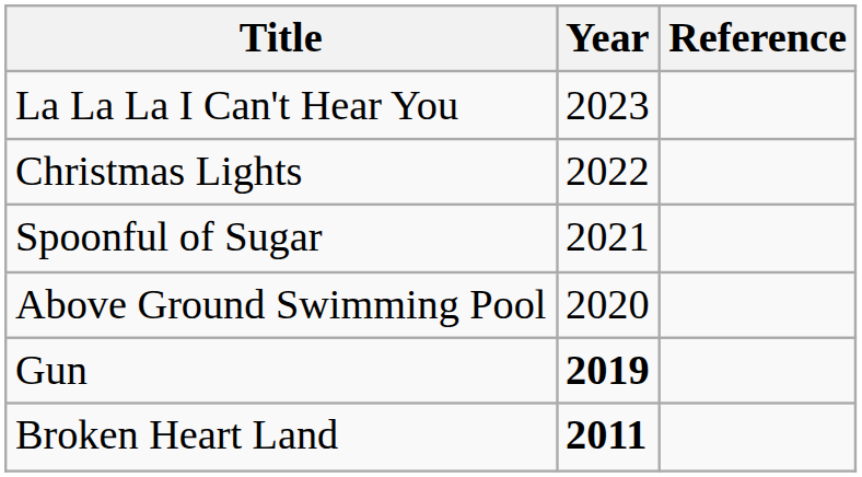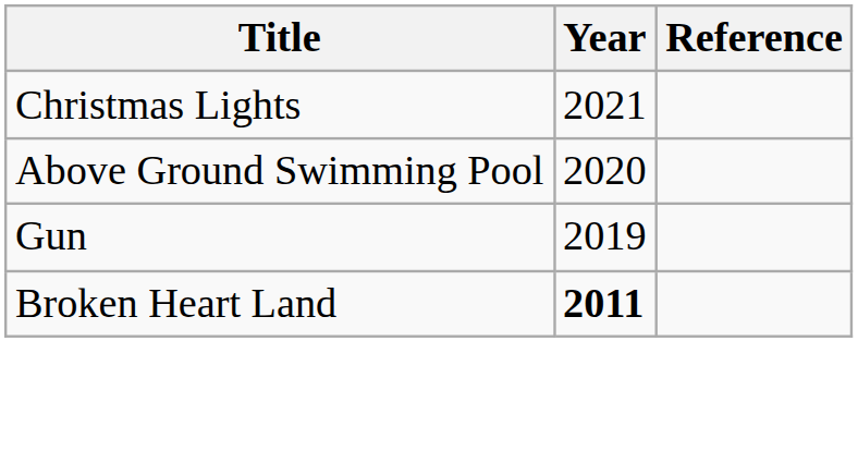- row: La La La I Can't Hear You | 2023
Christmas Lights | Year: 2022 -> 2021
- row: Spoonful of Sugar | 2021
Gun | Year: bold -> normal
